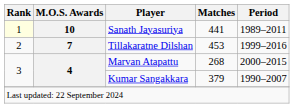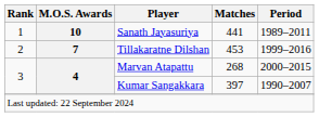Sanath Jayasuriya | Rank: lightyellow background -> no background
Kumar Sangakkara | Matches: 379 -> 397
